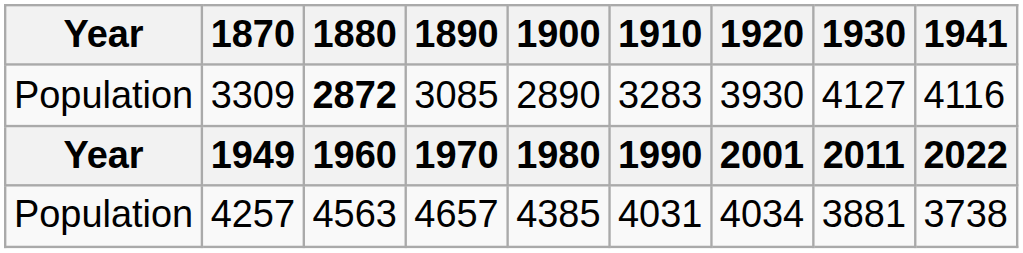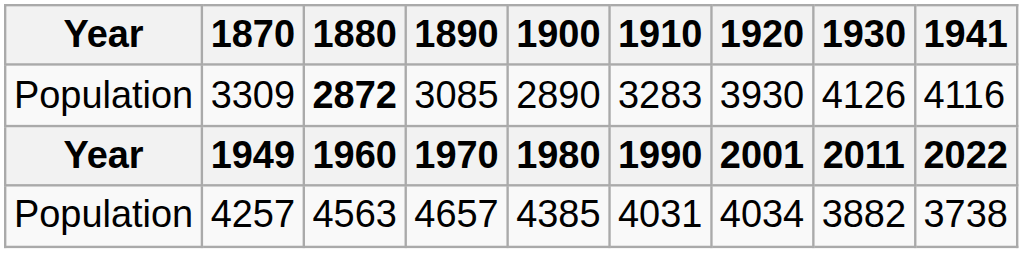3309 | 1930: 4127 -> 4126
4257 | 1930: 3881 -> 3882
